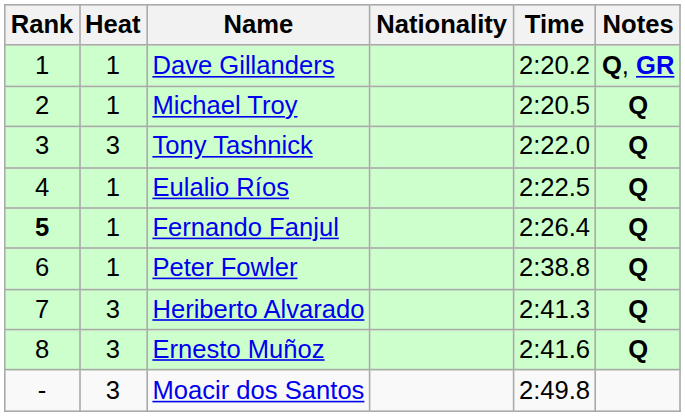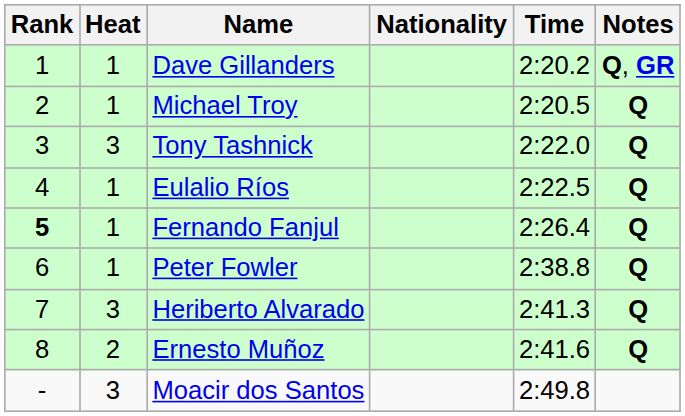Ernesto Muñoz | Heat: 3 -> 2
